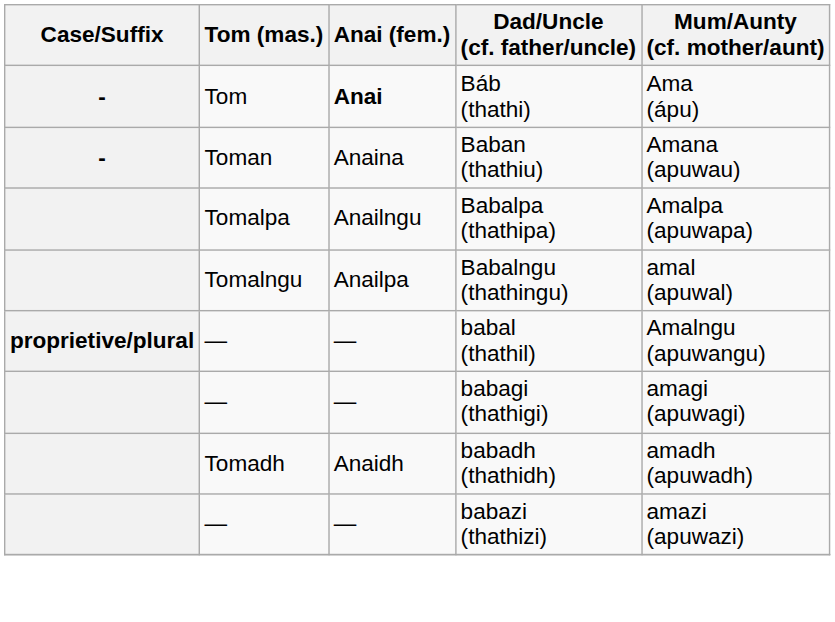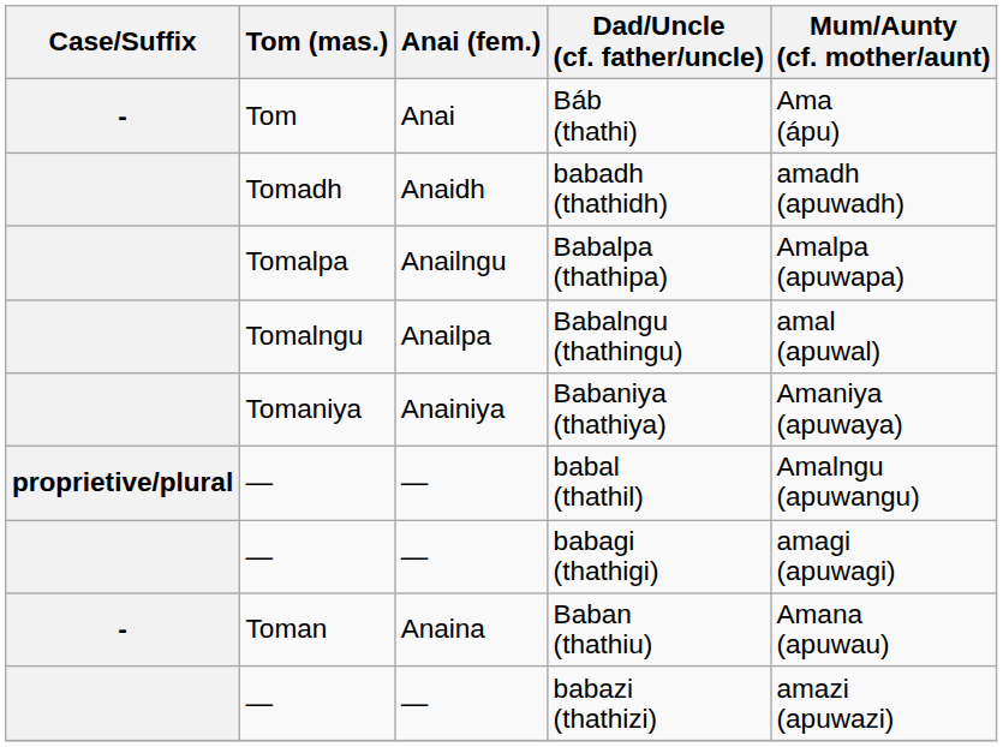Báb (thathi) | Anai (fem.): bold -> normal
rows swapped: Baban (thathiu) <-> babadh (thathidh)
+ row: Tomaniya | Anainiya | Babaniya (thathiya) | Amaniya (apuwaya)
